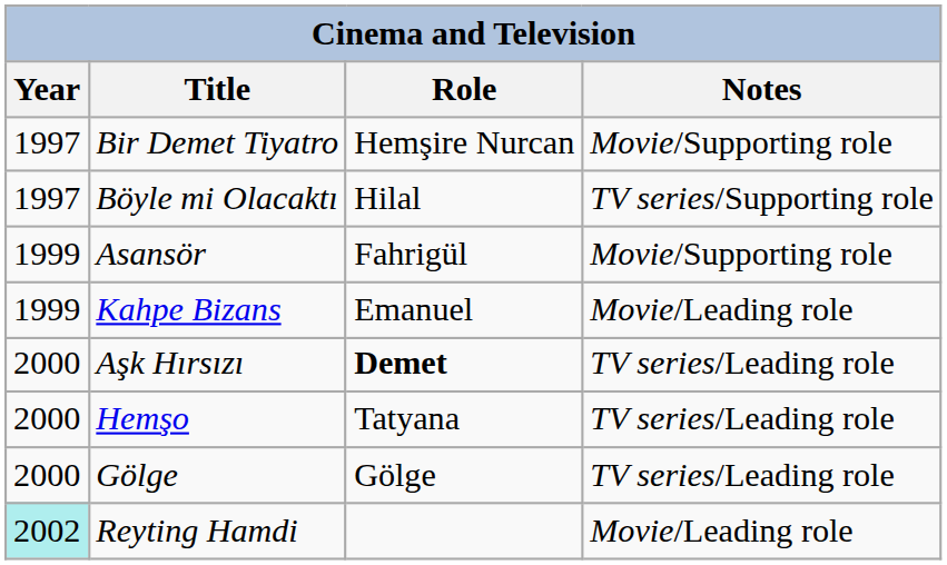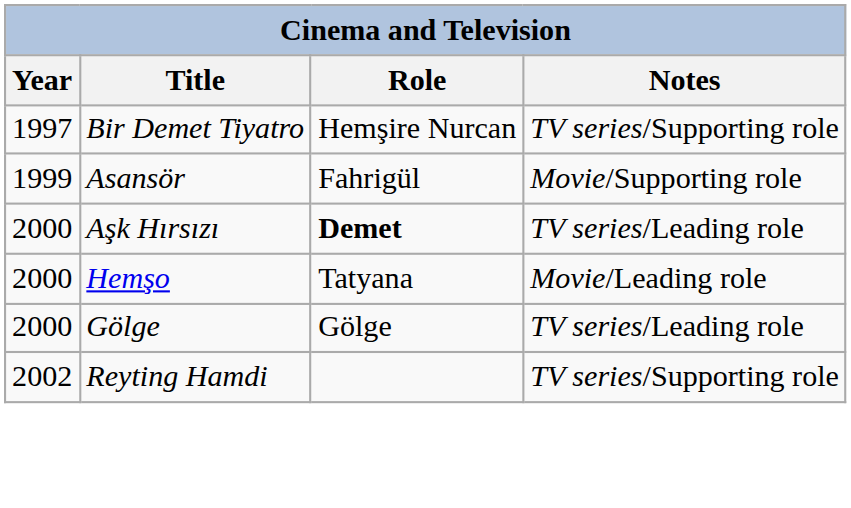Bir Demet Tiyatro | Notes: Movie/Supporting role -> TV series/Supporting role
- row: 1997 | Böyle mi Olacaktı | Hilal | TV series/Supporting role
- row: 1999 | Kahpe Bizans | Emanuel | Movie/Leading role
Hemşo | Notes: TV series/Leading role -> Movie/Leading role
Reyting Hamdi | Year: paleturquoise background -> no background
Reyting Hamdi | Notes: Movie/Leading role -> TV series/Supporting role
